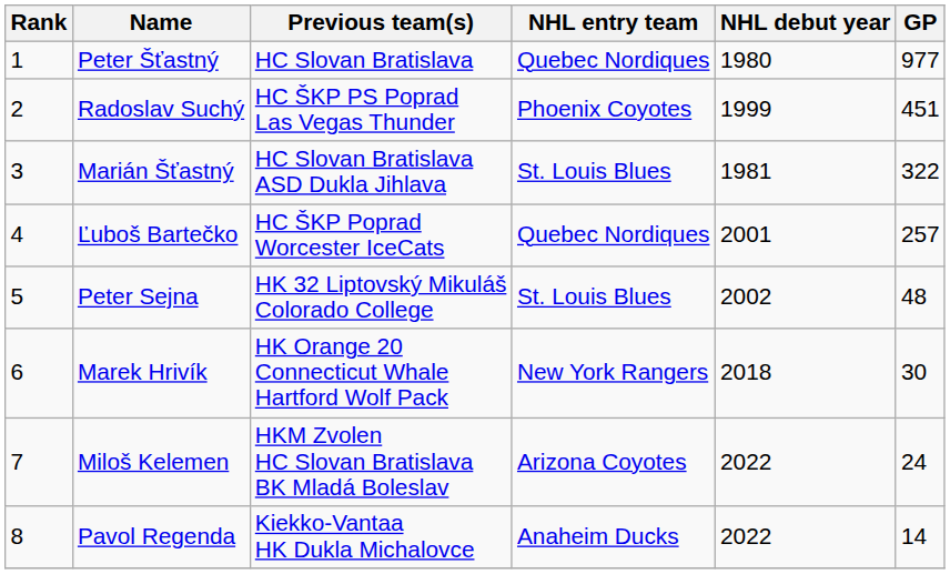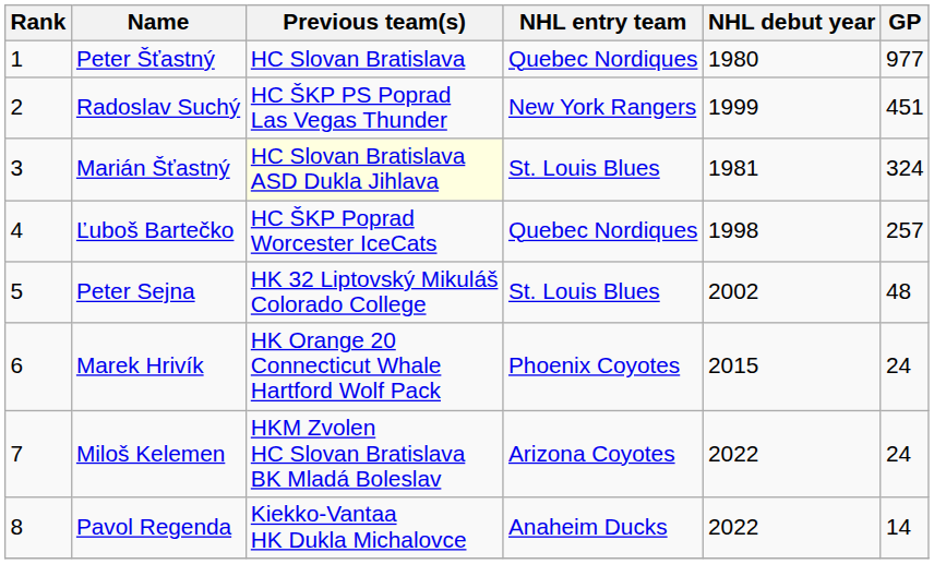Radoslav Suchý | NHL entry team: Phoenix Coyotes -> New York Rangers
Marián Šťastný | Previous team(s): no background -> lightyellow background
Marián Šťastný | GP: 322 -> 324
Ľuboš Bartečko | NHL debut year: 2001 -> 1998
Marek Hrivík | NHL entry team: New York Rangers -> Phoenix Coyotes
Marek Hrivík | NHL debut year: 2018 -> 2015
Marek Hrivík | GP: 30 -> 24
